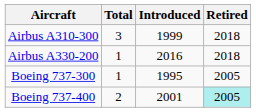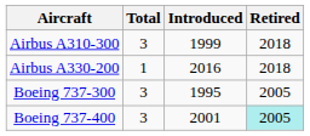Boeing 737-300 | Total: 1 -> 3
Boeing 737-400 | Total: 2 -> 3
